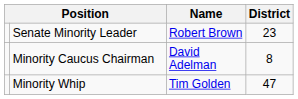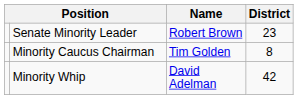Minority Caucus Chairman | Name: David Adelman -> Tim Golden
Minority Whip | Name: Tim Golden -> David Adelman
Minority Whip | District: 47 -> 42
